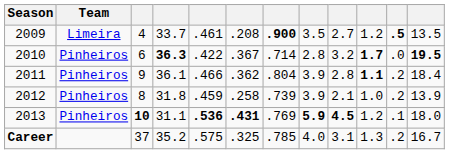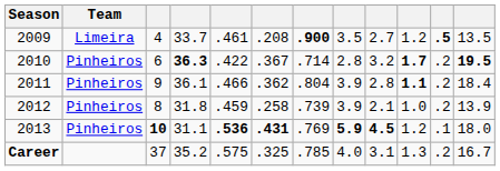2010 | column 11: .0 -> .2
